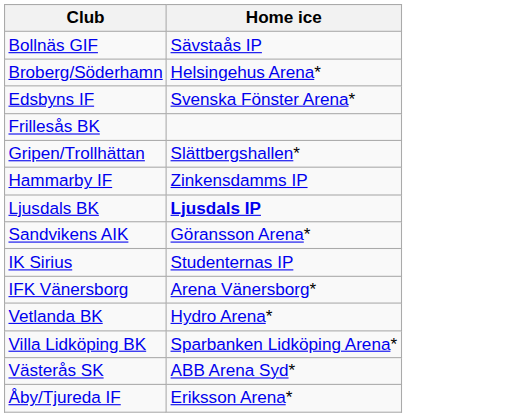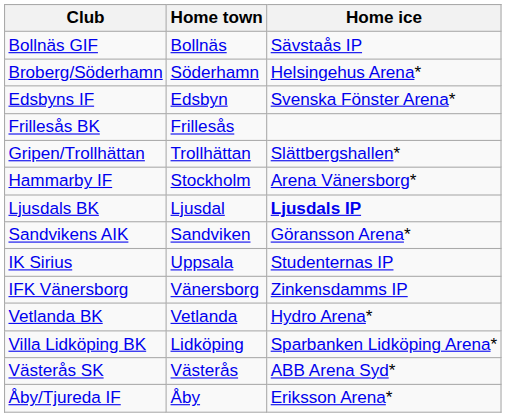+ column: Home town | Bollnäs | Söderhamn | Edsbyn | Frillesås | Trollhättan | Stockholm | Ljusdal | Sandviken | Uppsala | Vänersborg | Vetlanda | Lidköping | Västerås | Åby
Hammarby IF | Home ice: Zinkensdamms IP -> Arena Vänersborg*
IFK Vänersborg | Home ice: Arena Vänersborg* -> Zinkensdamms IP
